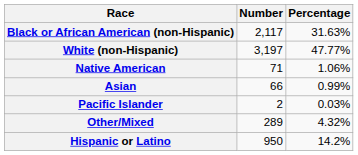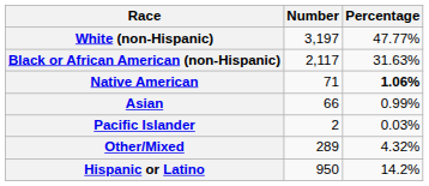rows swapped: White (non-Hispanic) <-> Black or African American (non-Hispanic)
Native American | Percentage: normal -> bold
